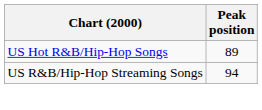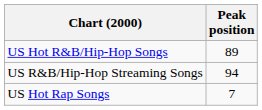+ row: US Hot Rap Songs | 7
